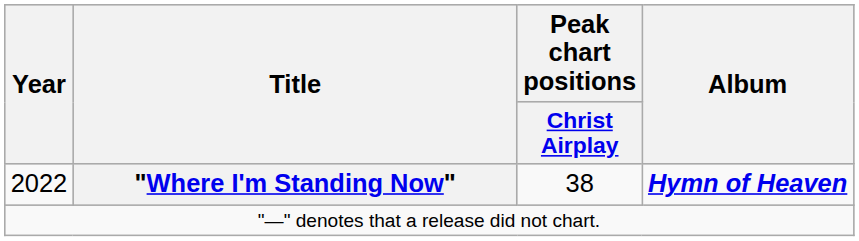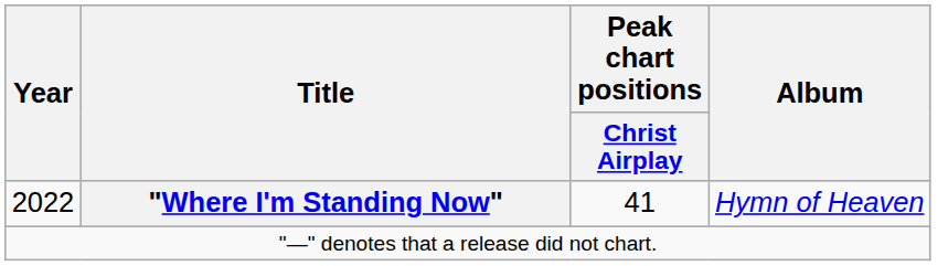2022 | Peak chart positions / Christ Airplay: 38 -> 41
2022 | Album: bold -> normal
